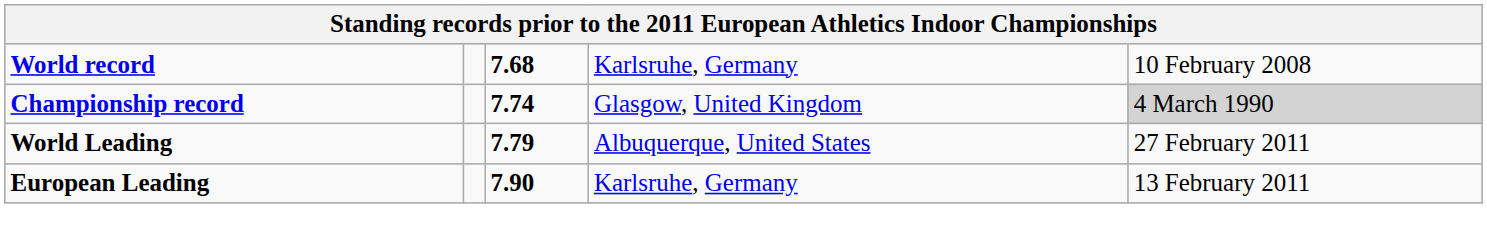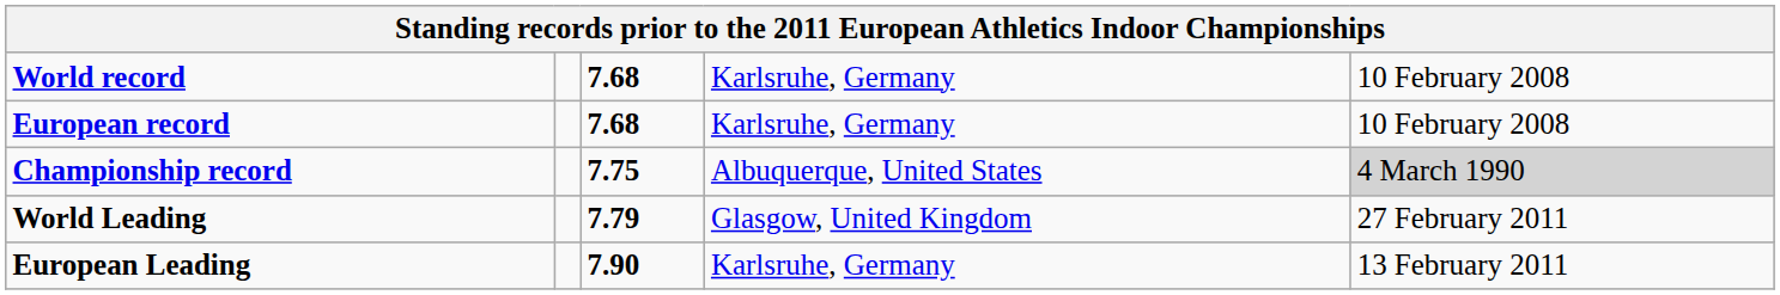+ row: European record | 7.68 | Karlsruhe, Germany | 10 February 2008
Championship record | column 3: 7.74 -> 7.75
Championship record | column 4: Glasgow, United Kingdom -> Albuquerque, United States
World Leading | column 4: Albuquerque, United States -> Glasgow, United Kingdom
